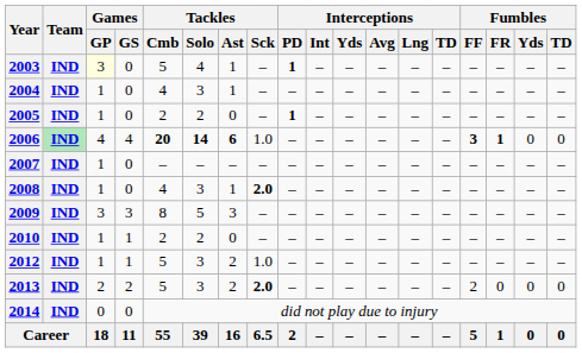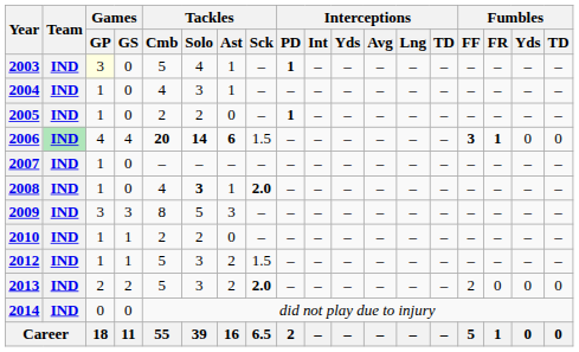2006 | Tackles / Sck: 1.0 -> 1.5
2008 | Tackles / Solo: normal -> bold
2012 | Tackles / Sck: 1.0 -> 1.5
